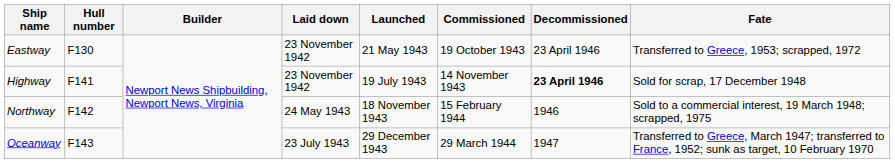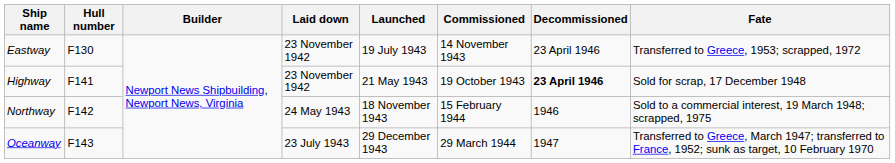Eastway | Launched: 21 May 1943 -> 19 July 1943
Eastway | Commissioned: 19 October 1943 -> 14 November 1943
Highway | Launched: 19 July 1943 -> 21 May 1943
Highway | Commissioned: 14 November 1943 -> 19 October 1943
